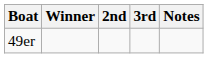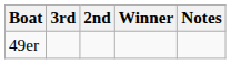columns swapped: Winner <-> 3rd
